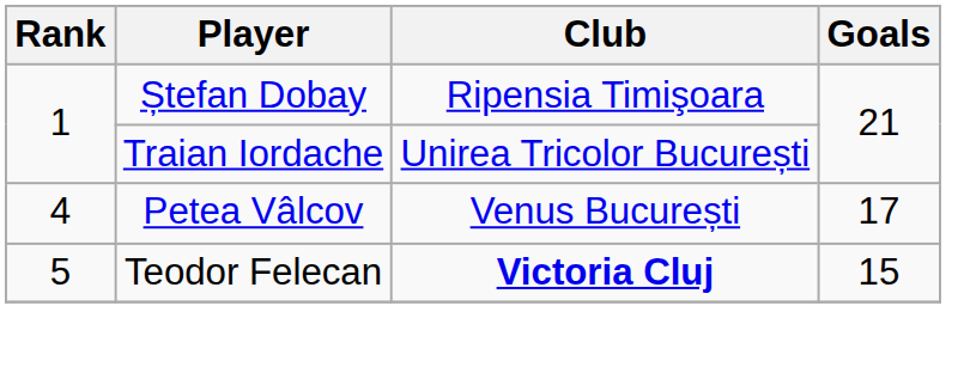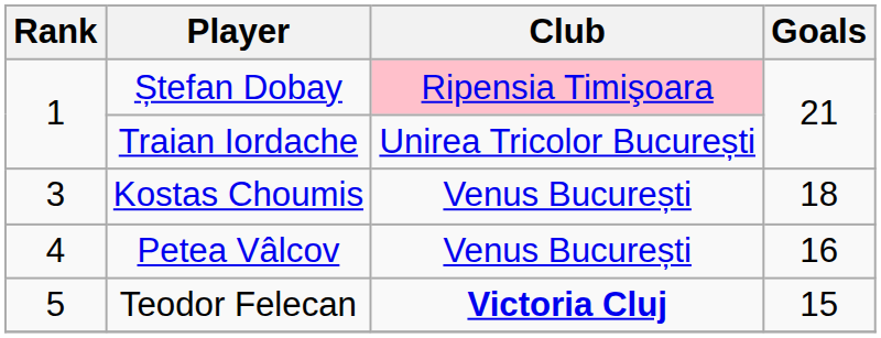Ștefan Dobay | Club: no background -> pink background
+ row: 3 | Kostas Choumis | Venus București | 18
Petea Vâlcov | Goals: 17 -> 16
